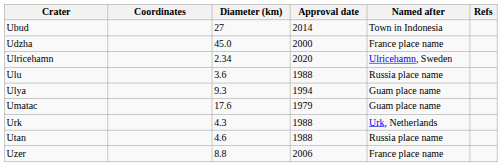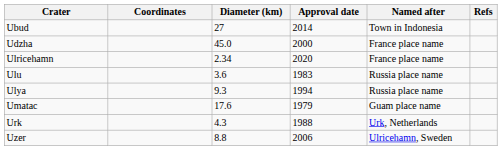Ulricehamn | Named after: Ulricehamn, Sweden -> France place name
Ulu | Approval date: 1988 -> 1983
Ulya | Named after: Guam place name -> Russia place name
- row: Utan | 4.6 | 1988 | Russia place name
Uzer | Named after: France place name -> Ulricehamn, Sweden
